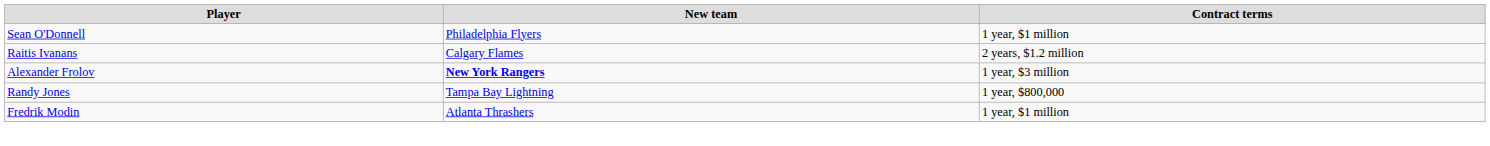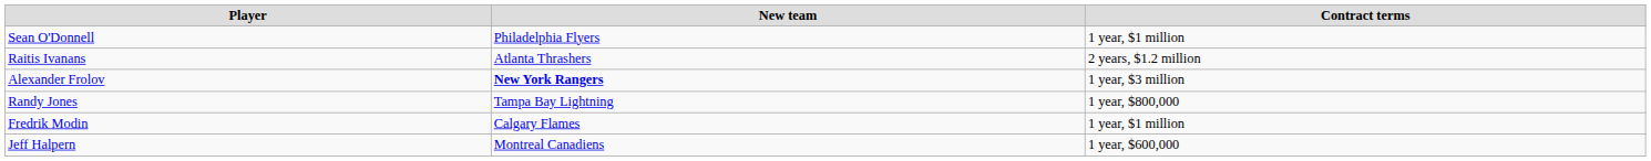Raitis Ivanans | New team: Calgary Flames -> Atlanta Thrashers
Fredrik Modin | New team: Atlanta Thrashers -> Calgary Flames
+ row: Jeff Halpern | Montreal Canadiens | 1 year, $600,000
